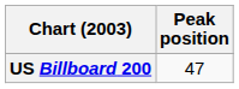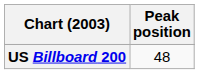US Billboard 200 | Peak position: 47 -> 48
